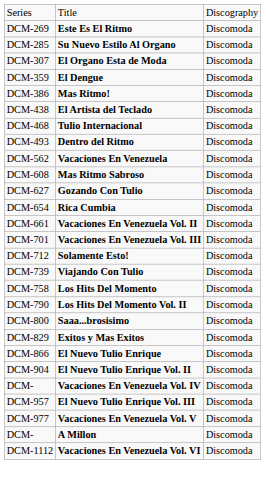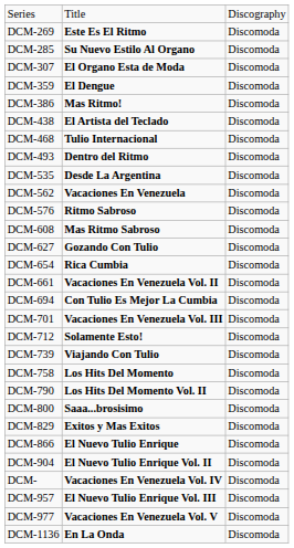+ row: DCM-535 | Desde La Argentina | Discomoda
+ row: DCM-576 | Ritmo Sabroso | Discomoda
+ row: DCM-694 | Con Tulio Es Mejor La Cumbia | Discomoda
- row: DCM- | A Millon | Discomoda
- row: DCM-1112 | Vacaciones En Venezuela Vol. VI | Discomoda
+ row: DCM-1136 | En La Onda | Discomoda
